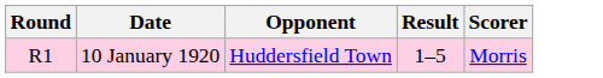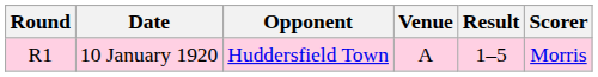+ column: Venue | A
